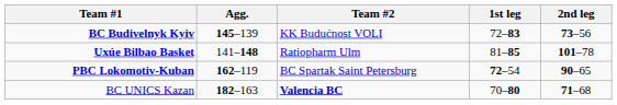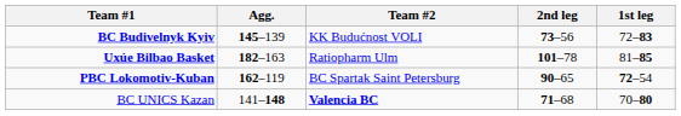columns swapped: 1st leg <-> 2nd leg
Uxúe Bilbao Basket | Agg.: 141–148 -> 182–163
BC UNICS Kazan | Agg.: 182–163 -> 141–148
